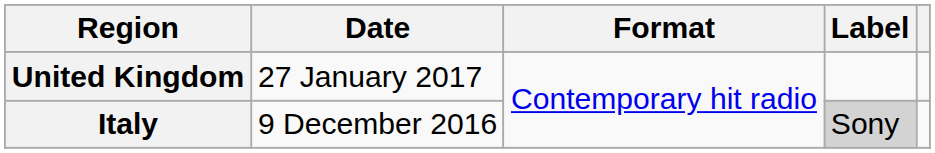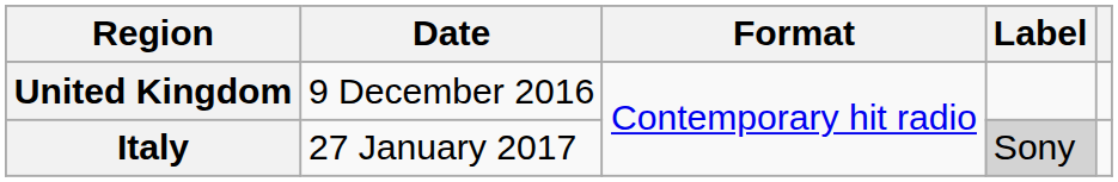United Kingdom | Date: 27 January 2017 -> 9 December 2016
Italy | Date: 9 December 2016 -> 27 January 2017
